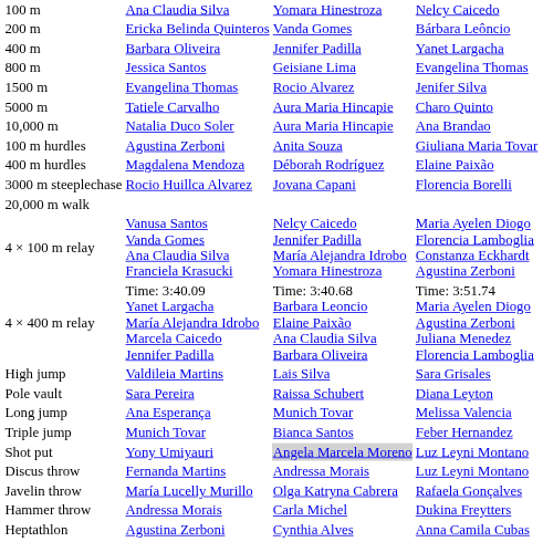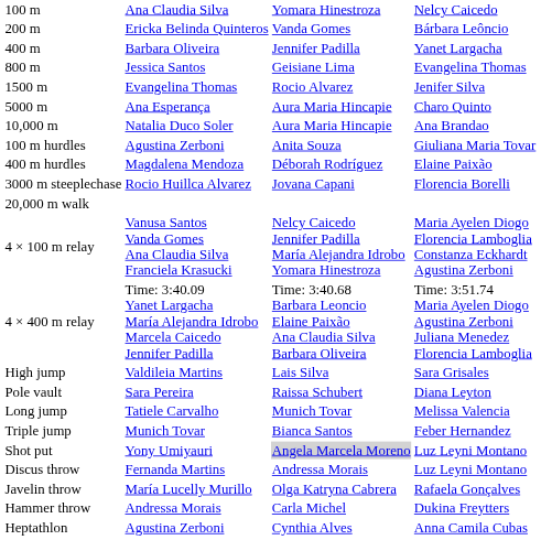5000 m | column 2: Tatiele Carvalho -> Ana Esperança
Long jump | column 2: Ana Esperança -> Tatiele Carvalho
